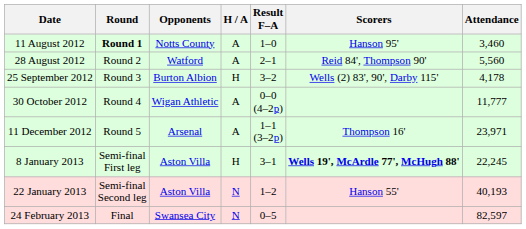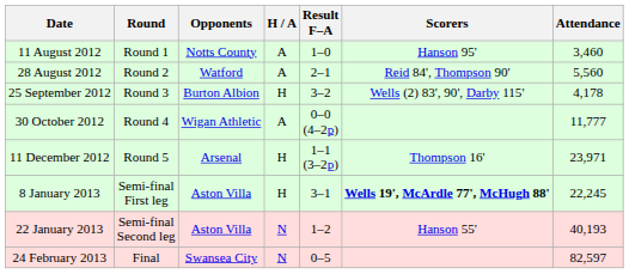11 August 2012 | Round: bold -> normal
11 December 2012 | H / A: A -> H
